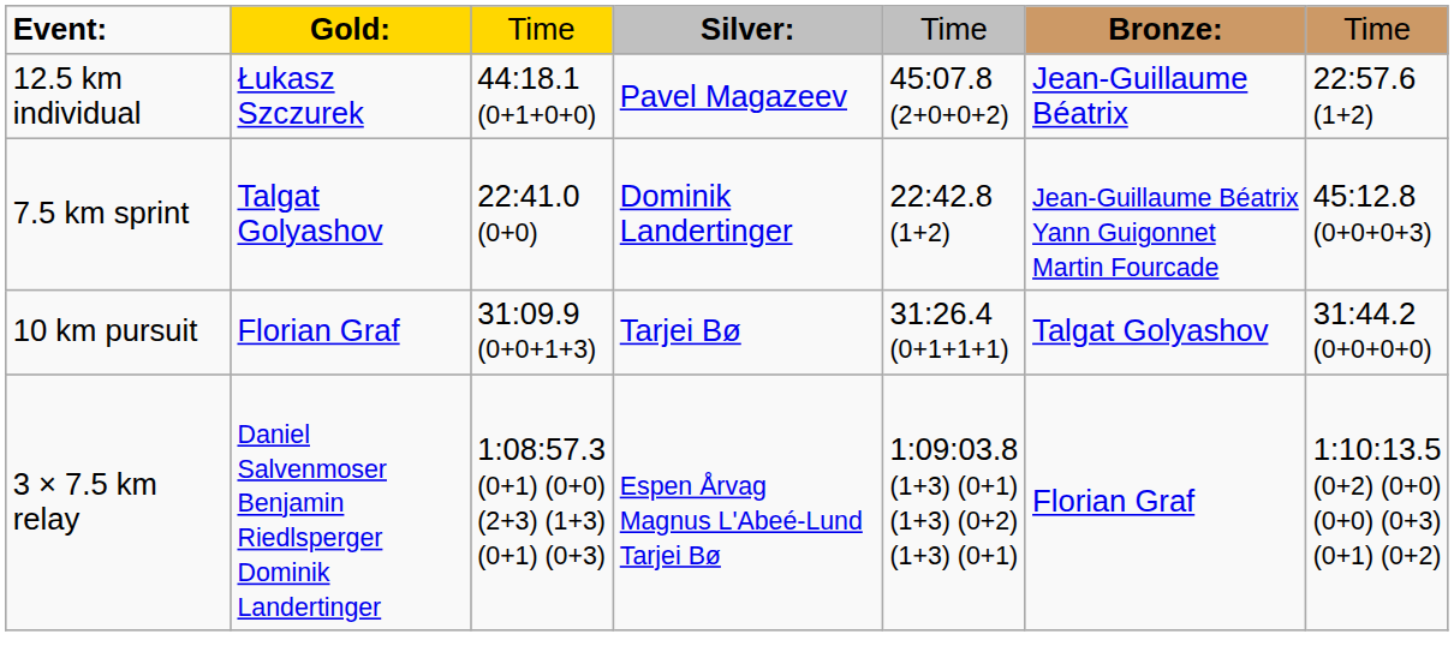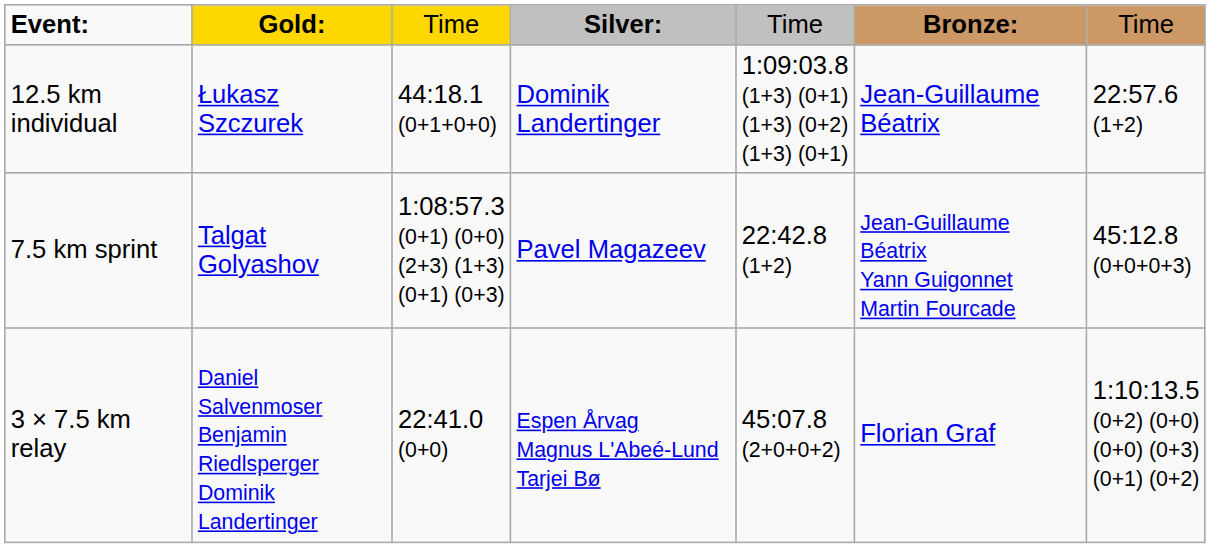12.5 km individual | column 4: Pavel Magazeev -> Dominik Landertinger
12.5 km individual | column 5: 45:07.8 (2+0+0+2) -> 1:09:03.8 (1+3) (0+1) (1+3) (0+2) (1+3) (0+1)
7.5 km sprint | column 3: 22:41.0 (0+0) -> 1:08:57.3 (0+1) (0+0) (2+3) (1+3) (0+1) (0+3)
7.5 km sprint | column 4: Dominik Landertinger -> Pavel Magazeev
- row: 10 km pursuit | Florian Graf | 31:09.9 (0+0+1+3) | Tarjei Bø | 31:26.4 (0+1+1+1) | Talgat Golyashov | 31:44.2 (0+0+0+0)
3 × 7.5 km relay | column 3: 1:08:57.3 (0+1) (0+0) (2+3) (1+3) (0+1) (0+3) -> 22:41.0 (0+0)
3 × 7.5 km relay | column 5: 1:09:03.8 (1+3) (0+1) (1+3) (0+2) (1+3) (0+1) -> 45:07.8 (2+0+0+2)
